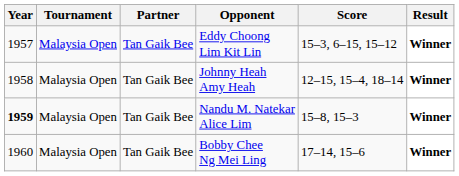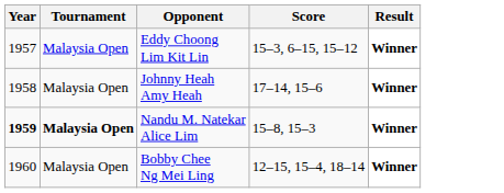- column: Partner | Tan Gaik Bee | Tan Gaik Bee | Tan Gaik Bee | Tan Gaik Bee
Johnny Heah Amy Heah | Score: 12–15, 15–4, 18–14 -> 17–14, 15–6
Nandu M. Natekar Alice Lim | Tournament: normal -> bold
Bobby Chee Ng Mei Ling | Score: 17–14, 15–6 -> 12–15, 15–4, 18–14
